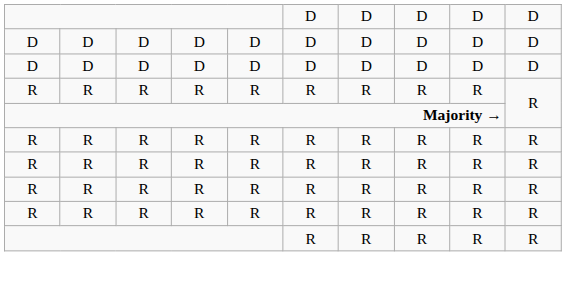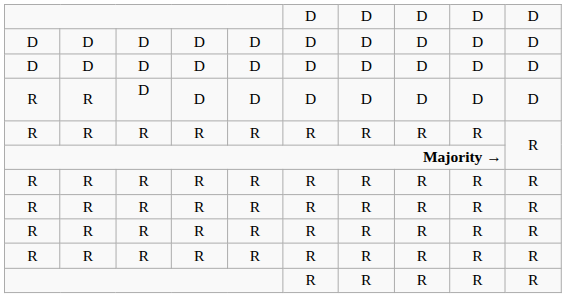+ row: R | R | D | D | D | D | D | D | D | D
